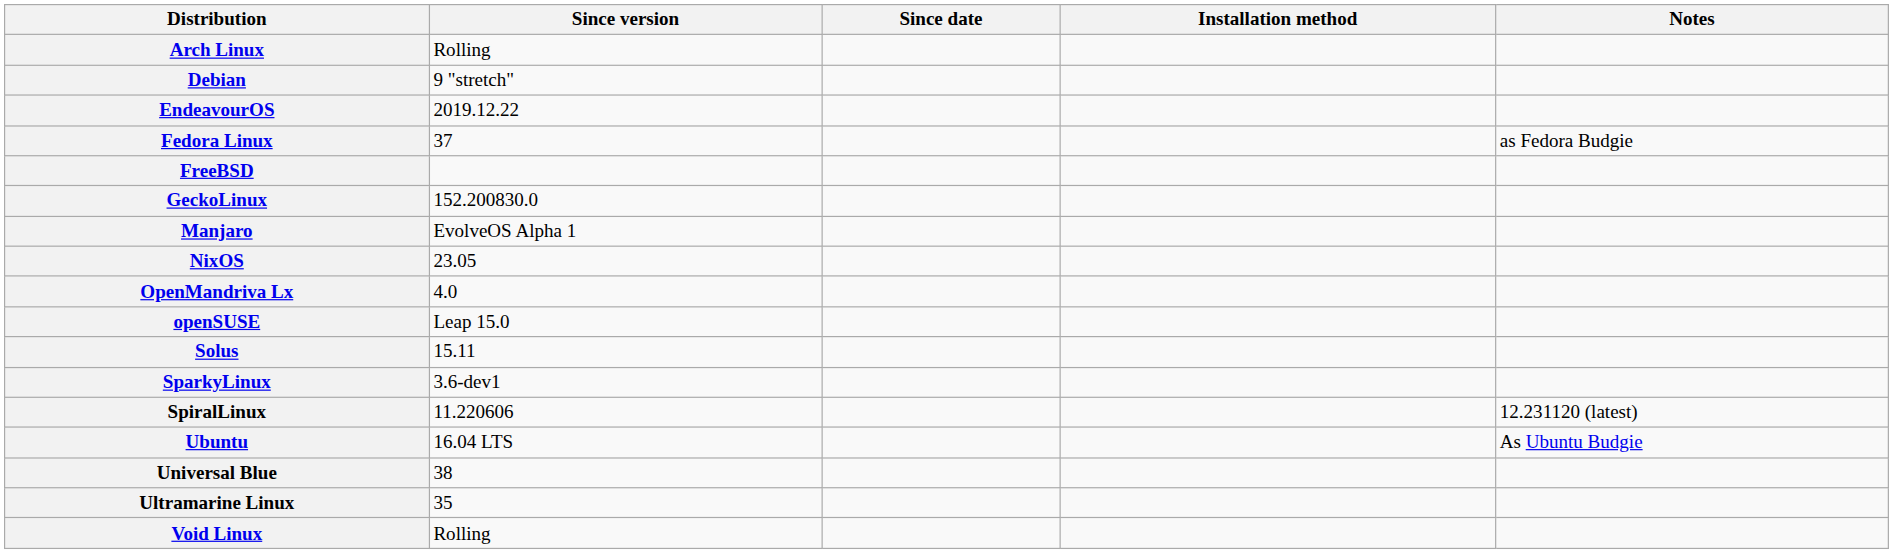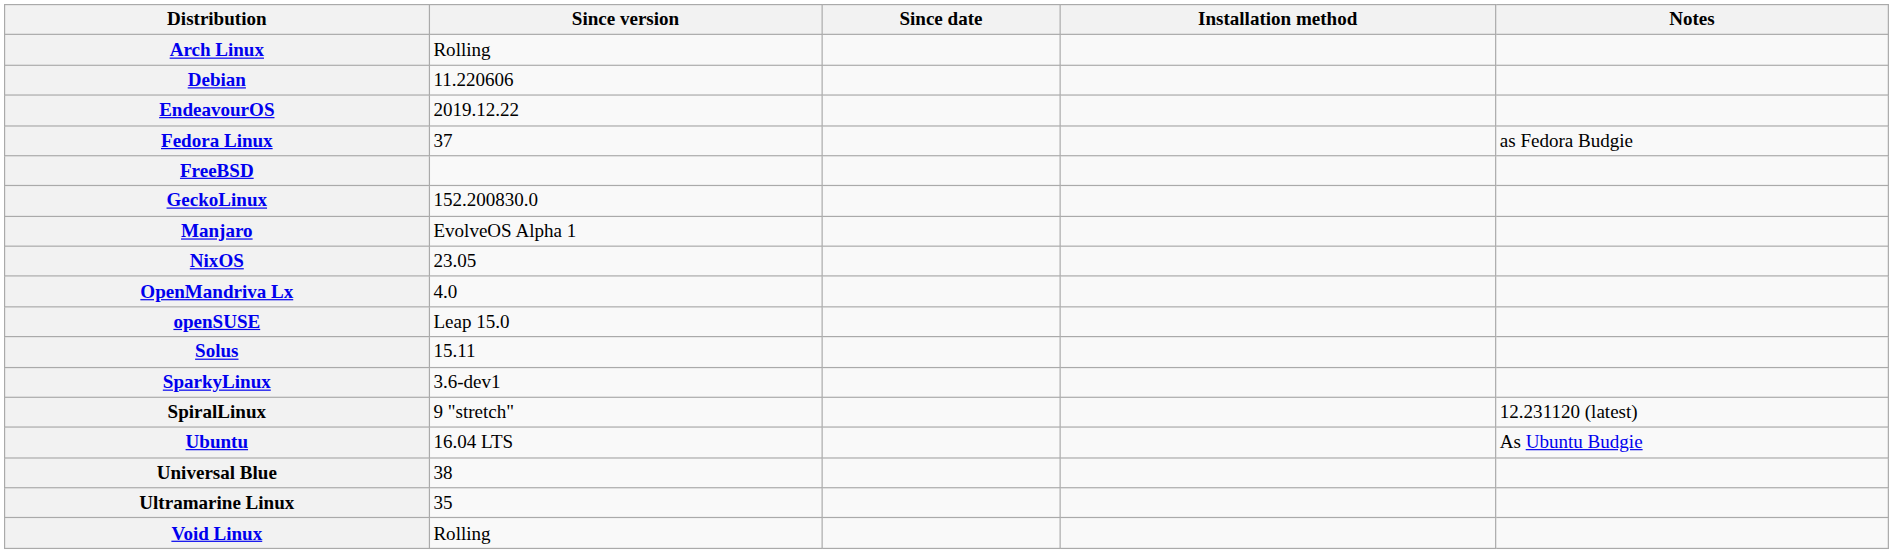Debian | Since version: 9 "stretch" -> 11.220606
SpiralLinux | Since version: 11.220606 -> 9 "stretch"
